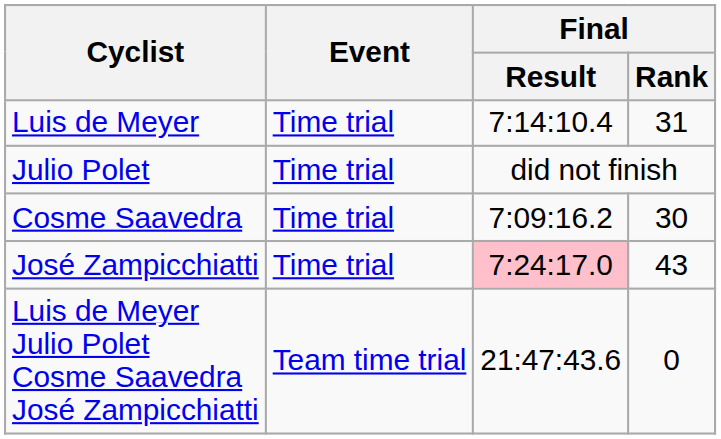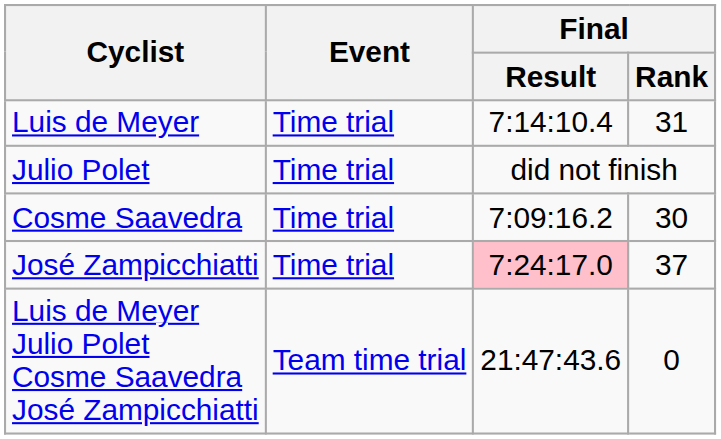José Zampicchiatti | Final / Rank: 43 -> 37
